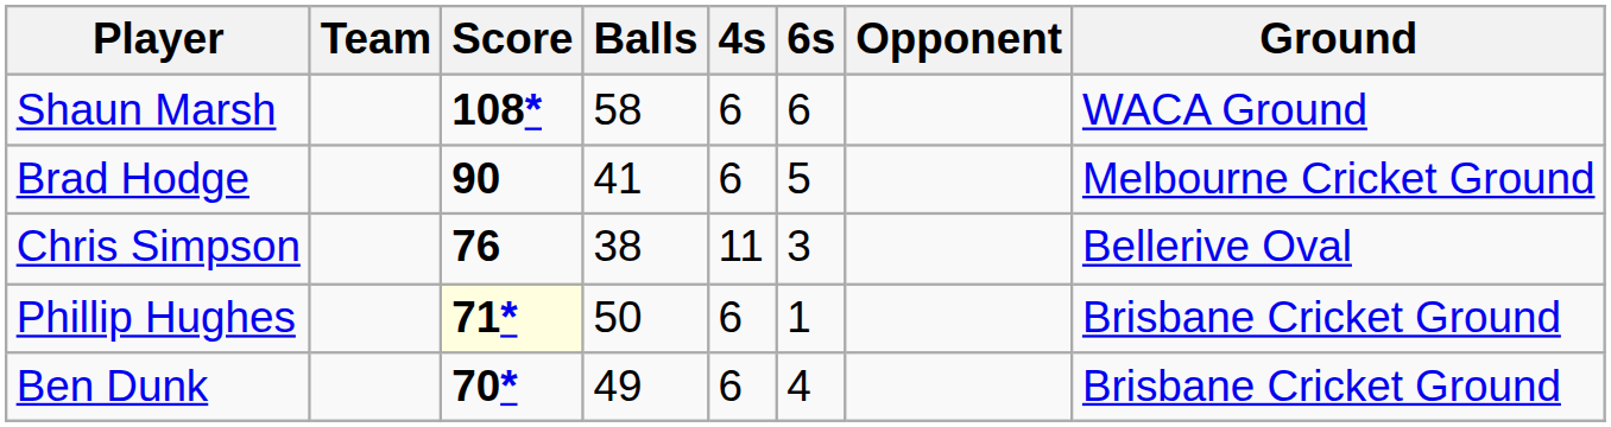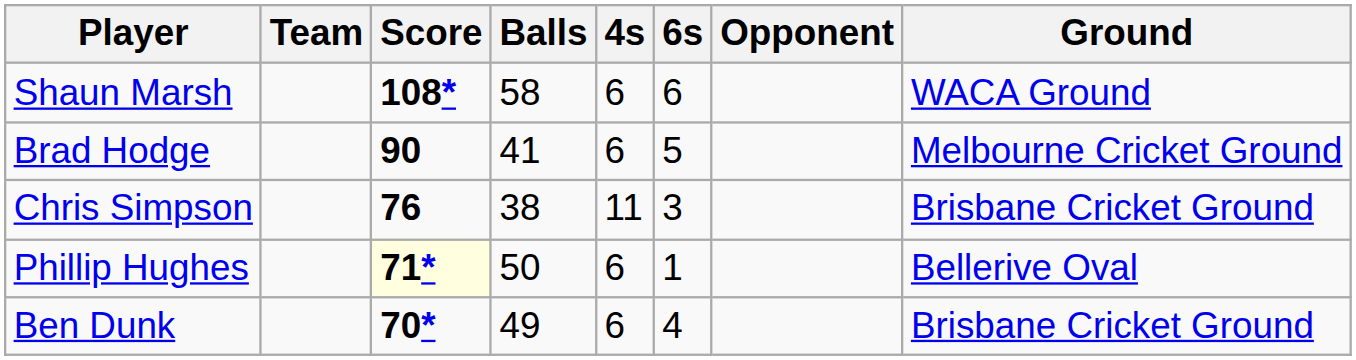Chris Simpson | Ground: Bellerive Oval -> Brisbane Cricket Ground
Phillip Hughes | Ground: Brisbane Cricket Ground -> Bellerive Oval
